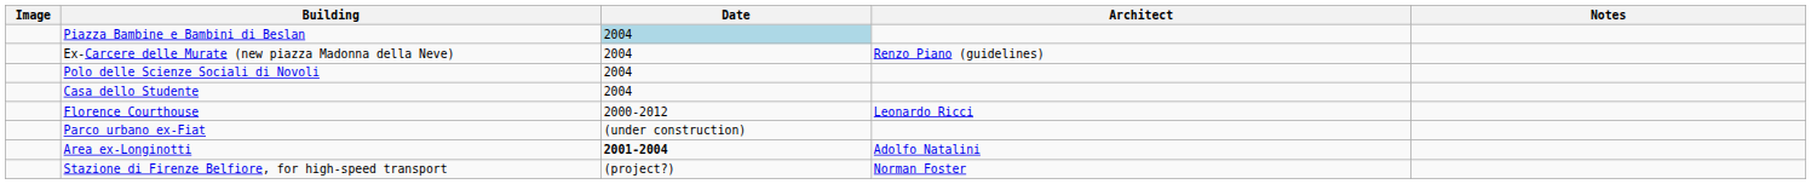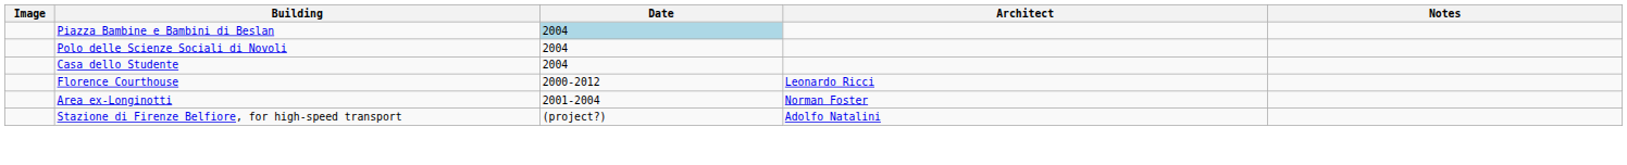- row: Ex-Carcere delle Murate (new piazza Madonna della Neve) | 2004 | Renzo Piano (guidelines)
- row: Parco urbano ex-Fiat | (under construction)
Area ex-Longinotti | Date: bold -> normal
Area ex-Longinotti | Architect: Adolfo Natalini -> Norman Foster
Stazione di Firenze Belfiore, for high-speed transport | Architect: Norman Foster -> Adolfo Natalini
